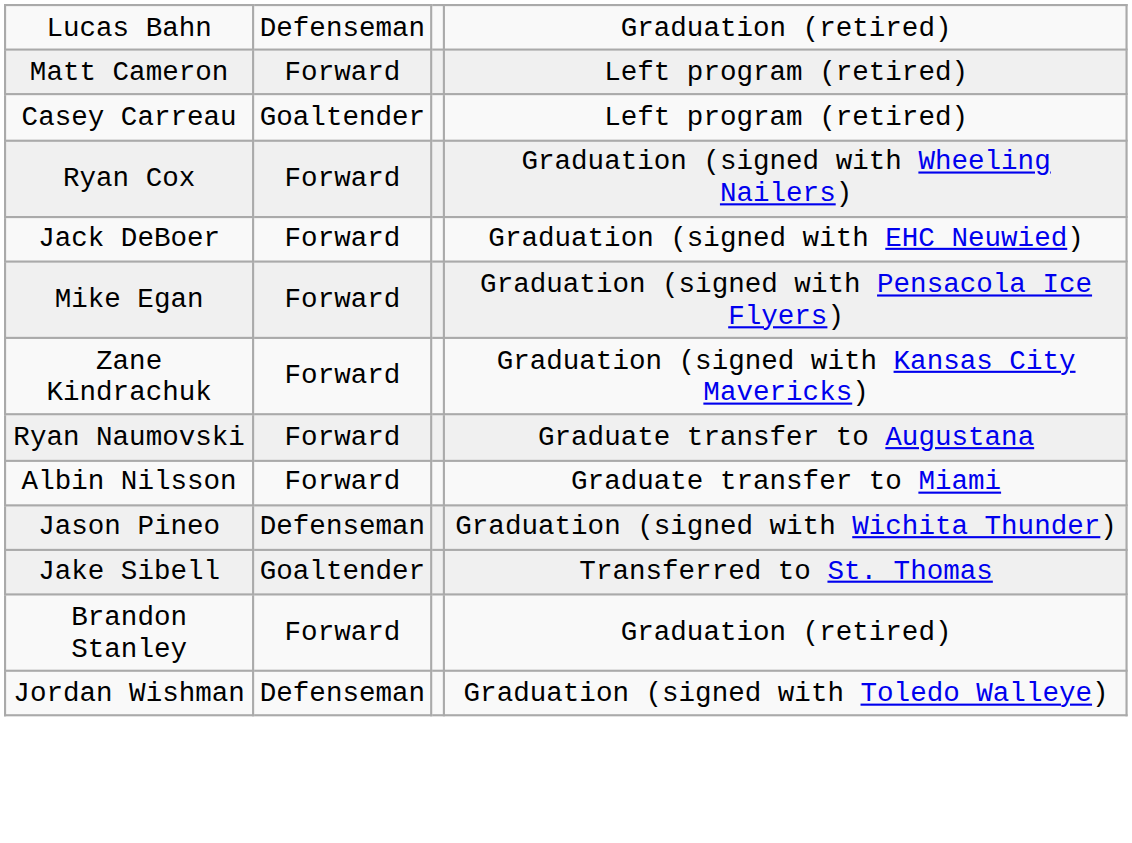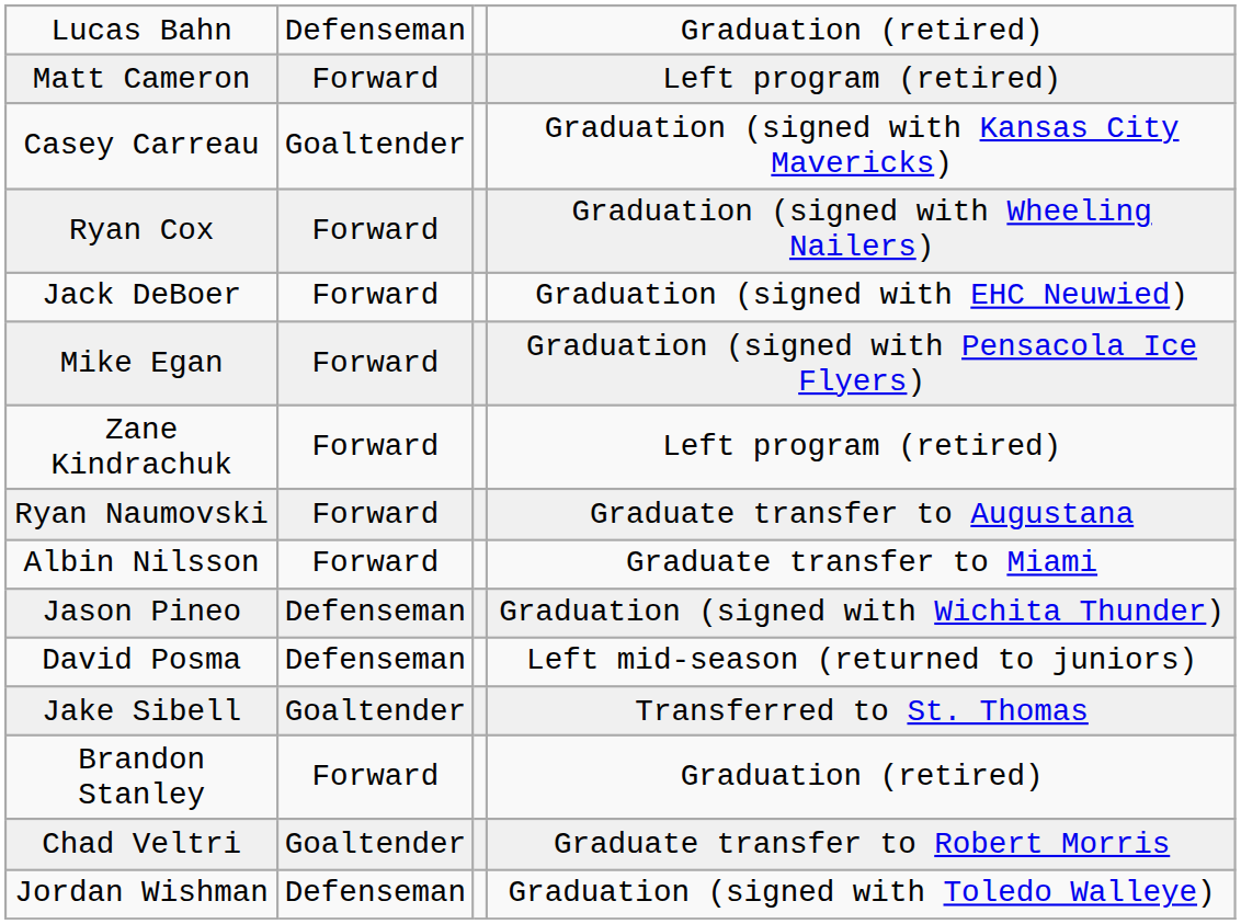Casey Carreau | column 4: Left program (retired) -> Graduation (signed with Kansas City Mavericks)
Zane Kindrachuk | column 4: Graduation (signed with Kansas City Mavericks) -> Left program (retired)
+ row: David Posma | Defenseman | Left mid-season (returned to juniors)
+ row: Chad Veltri | Goaltender | Graduate transfer to Robert Morris
